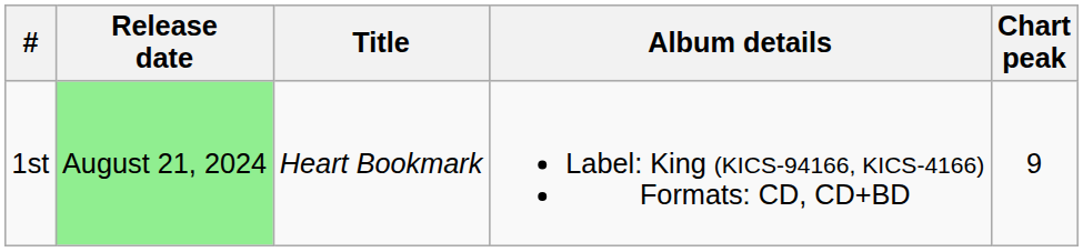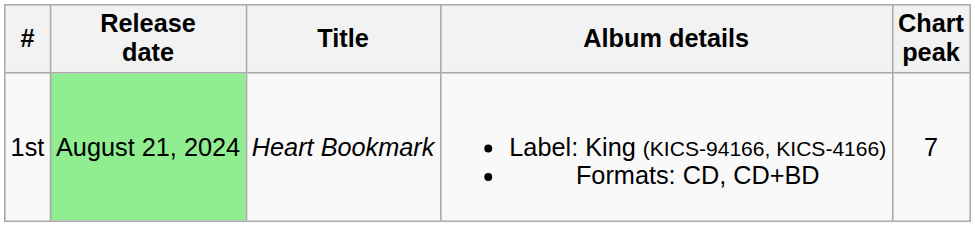1st | Chart peak: 9 -> 7
